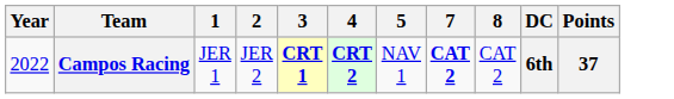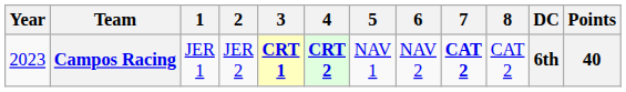+ column: 6 | NAV 2
Campos Racing | Year: 2022 -> 2023
Campos Racing | Points: 37 -> 40
